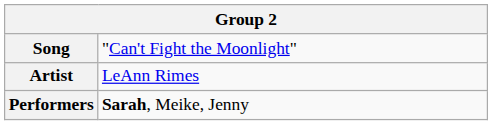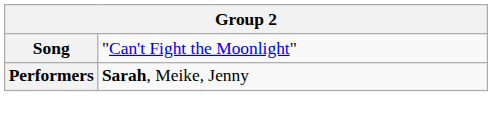- row: Artist | LeAnn Rimes
